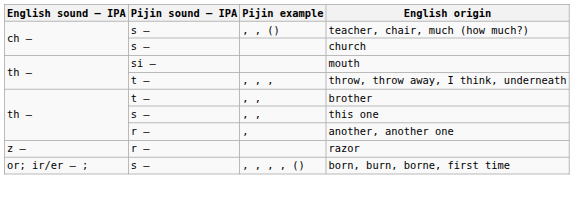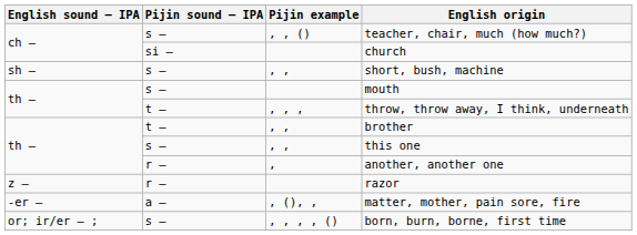church | Pijin sound – IPA: s – -> si –
+ row: sh – | s – | , , | short, bush, machine
mouth | Pijin sound – IPA: si – -> s –
+ row: -er – | a – | , (), , | matter, mother, pain sore, fire
